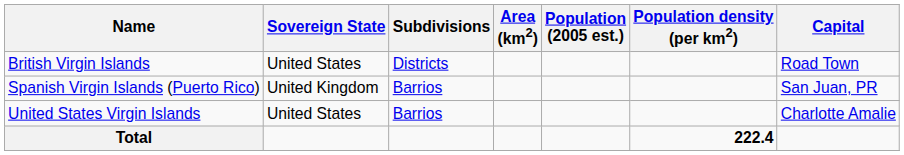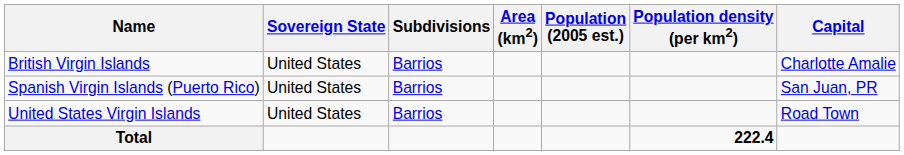British Virgin Islands | Subdivisions: Districts -> Barrios
British Virgin Islands | Capital: Road Town -> Charlotte Amalie
Spanish Virgin Islands (Puerto Rico) | Sovereign State: United Kingdom -> United States
United States Virgin Islands | Capital: Charlotte Amalie -> Road Town
